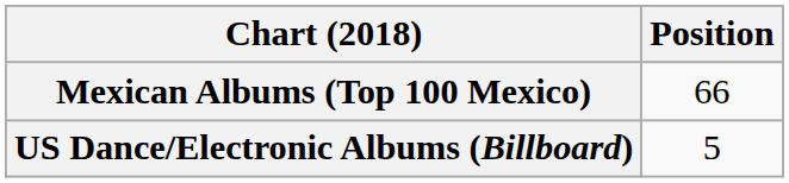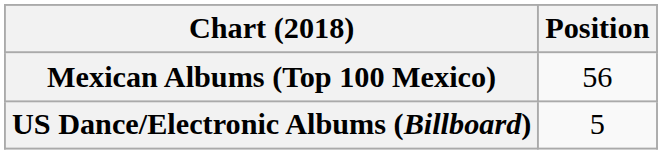Mexican Albums (Top 100 Mexico) | Position: 66 -> 56
